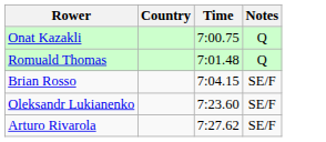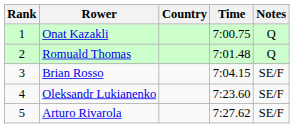+ column: Rank | 1 | 2 | 3 | 4 | 5
